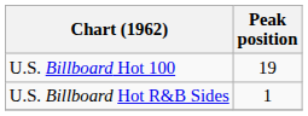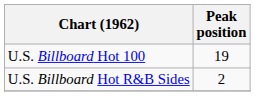U.S. Billboard Hot R&B Sides | Peak position: 1 -> 2
